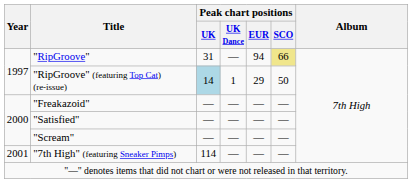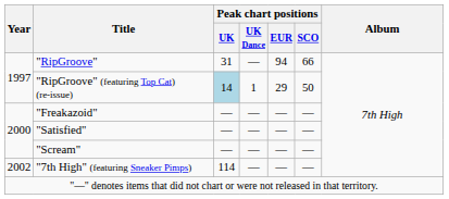"RipGroove" | Peak chart positions / SCO: khaki background -> no background
"7th High" (featuring Sneaker Pimps) | Year: 2001 -> 2002
